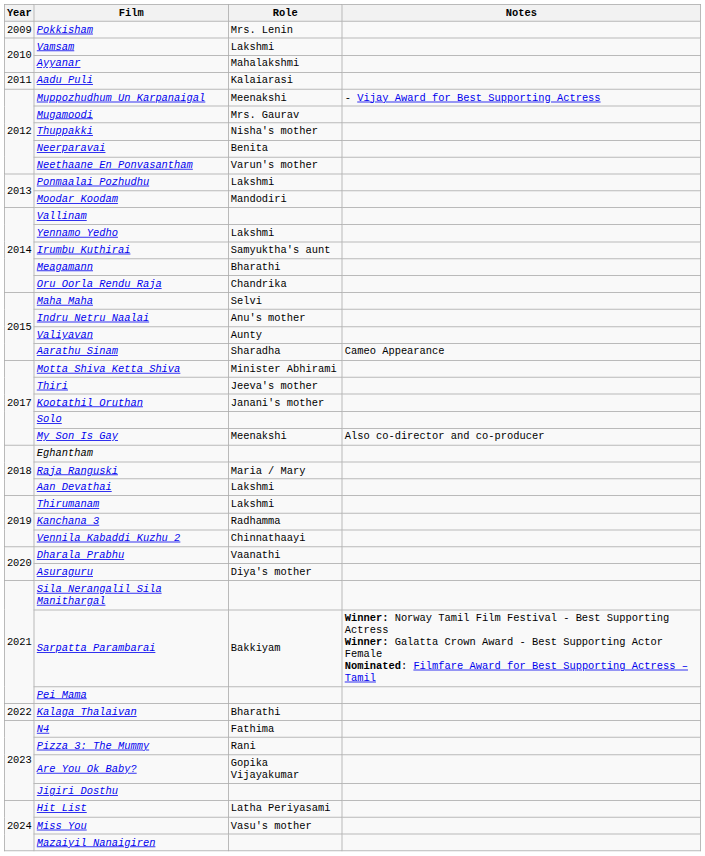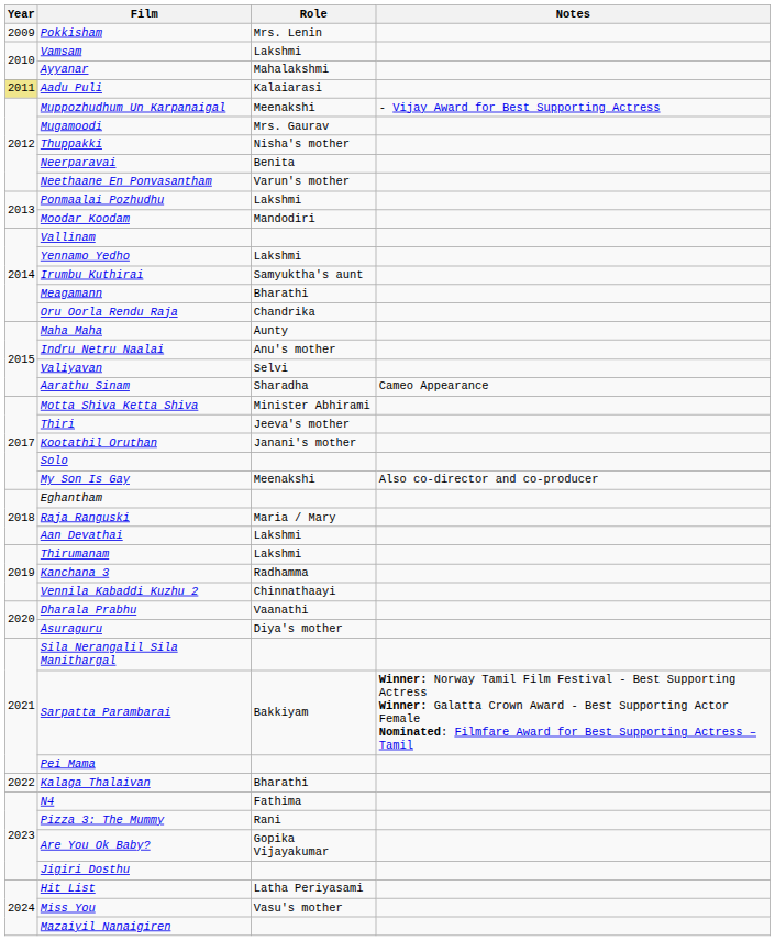Aadu Puli | Year: no background -> khaki background
Maha Maha | Role: Selvi -> Aunty
Valiyavan | Role: Aunty -> Selvi
